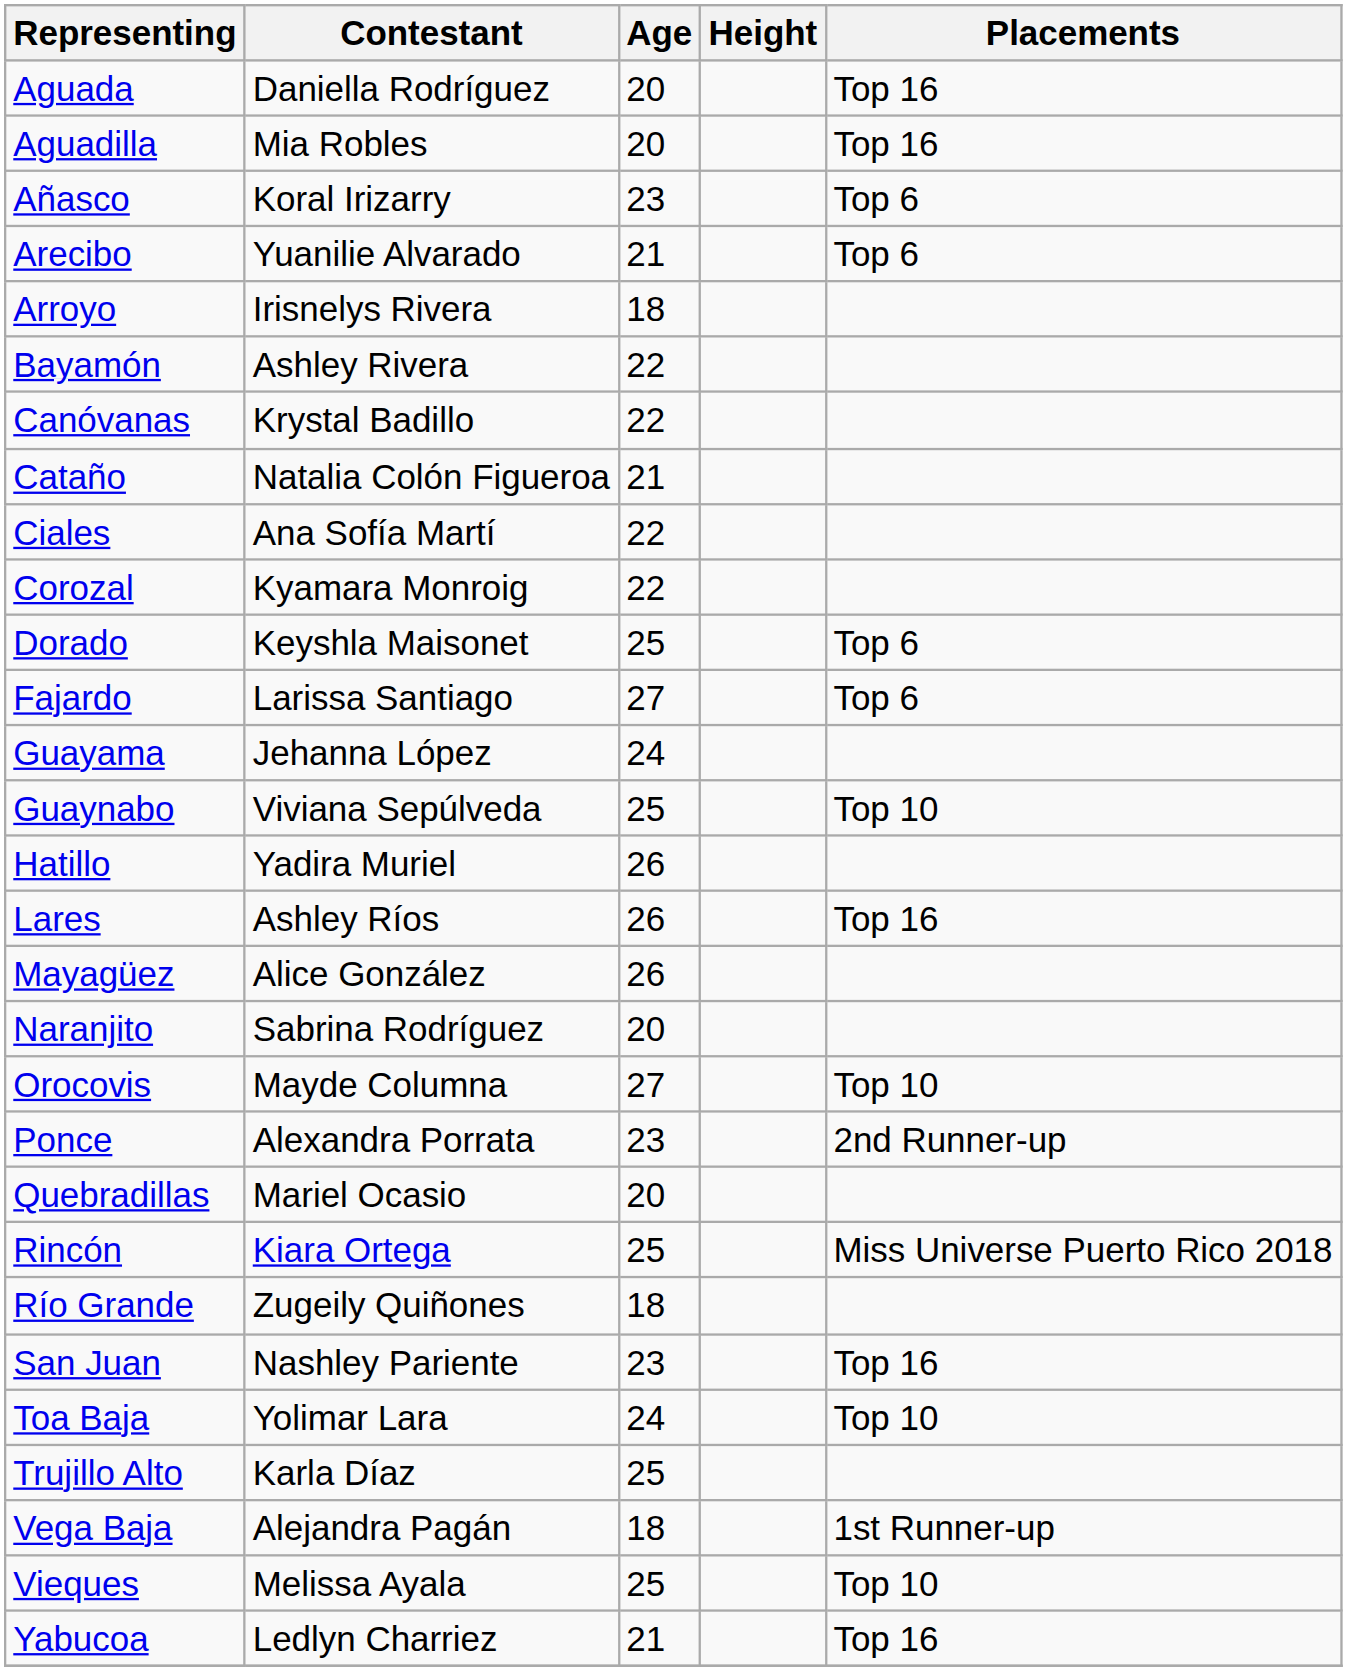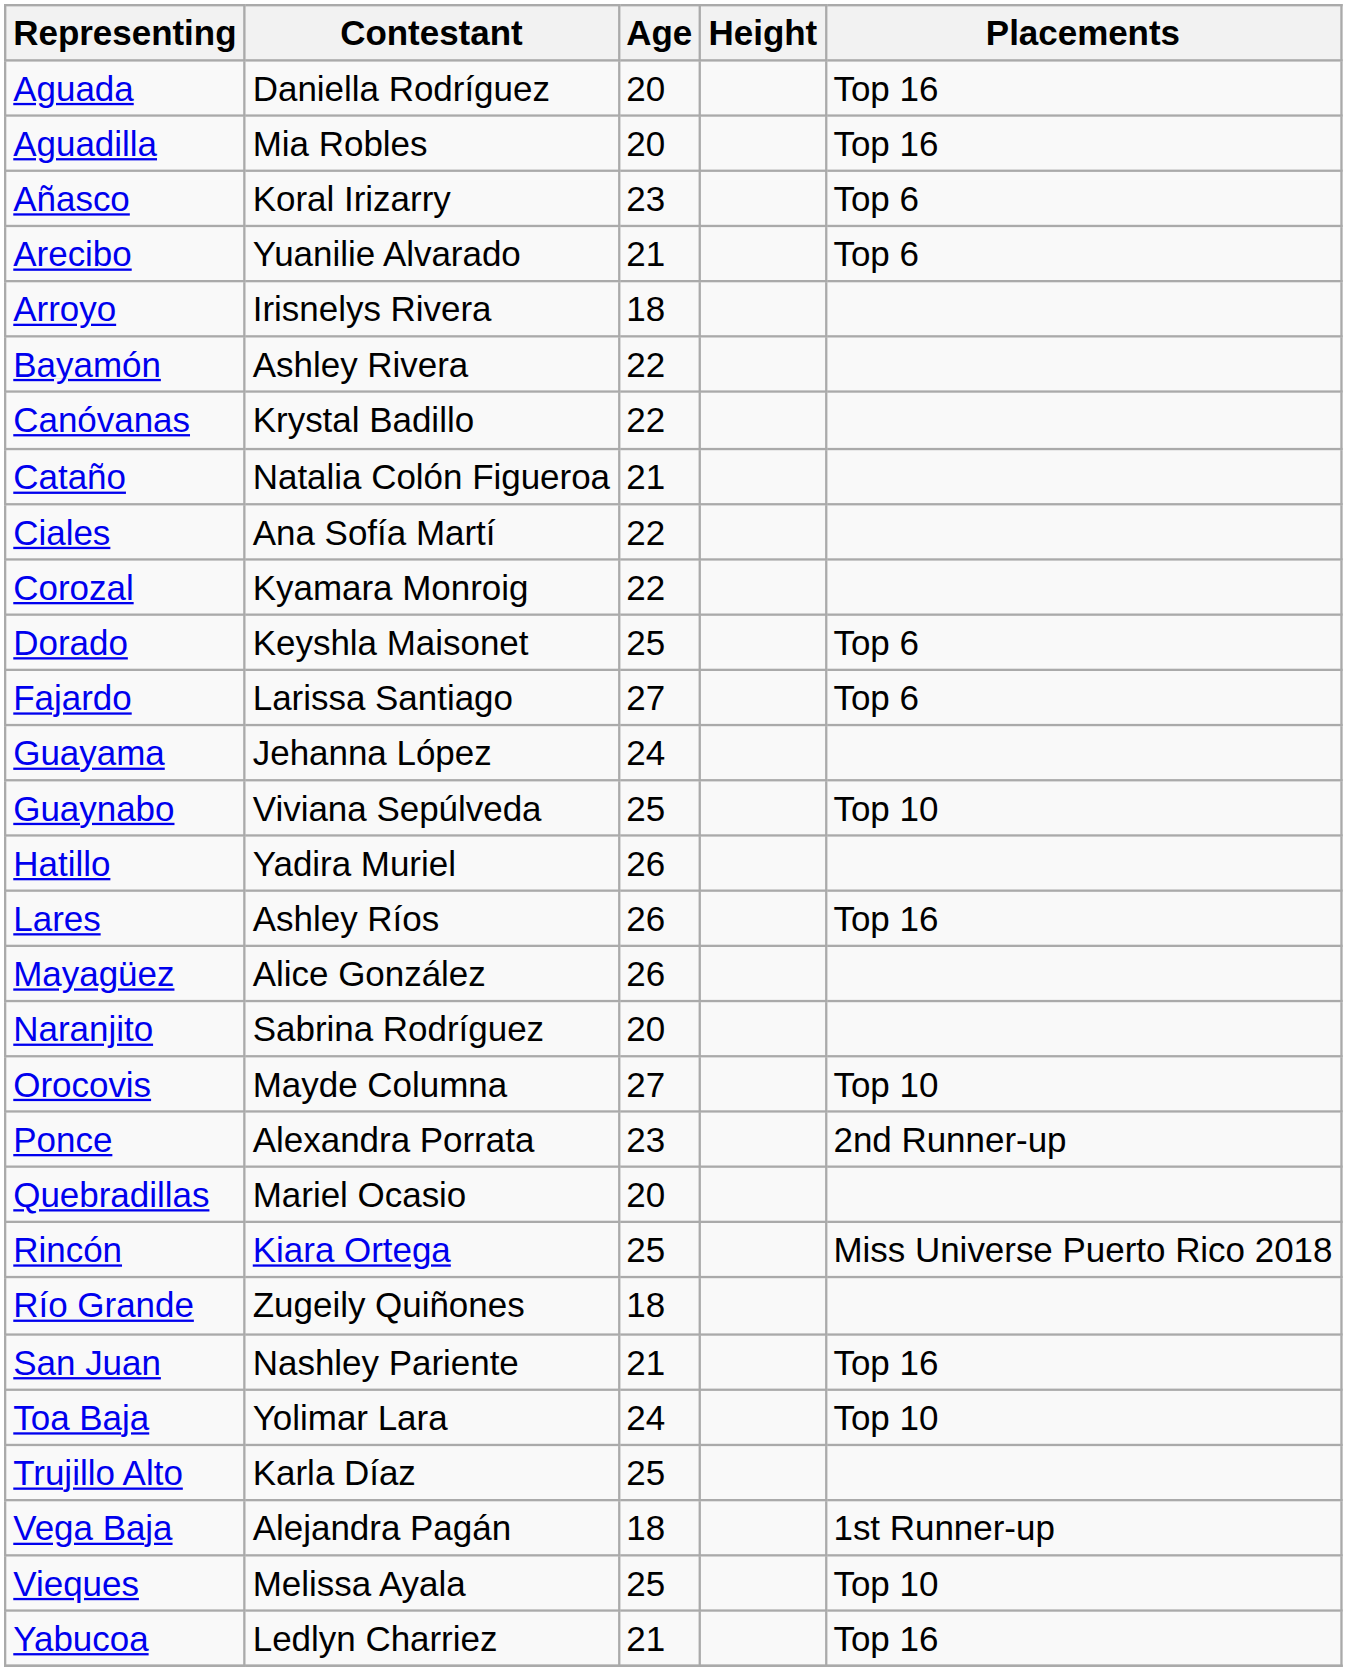San Juan | Age: 23 -> 21
